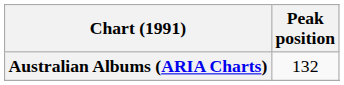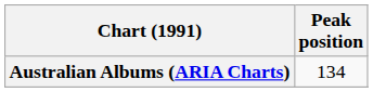Australian Albums (ARIA Charts) | Peak position: 132 -> 134
